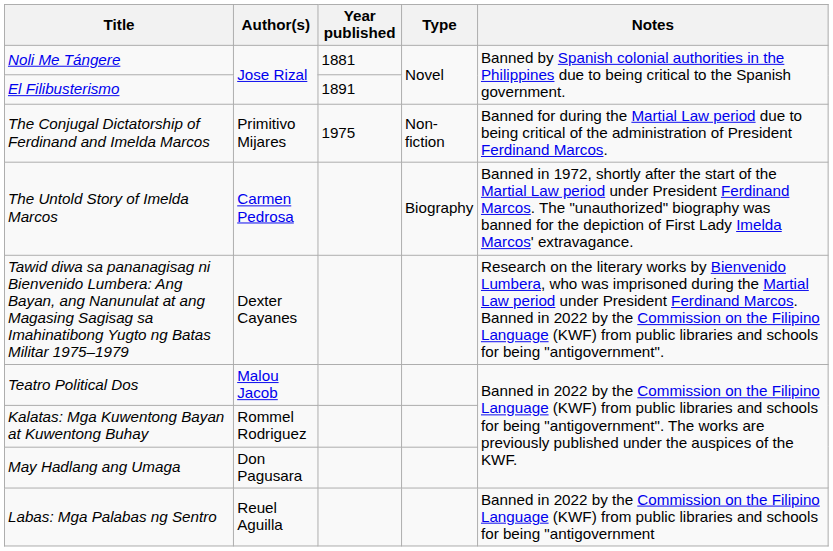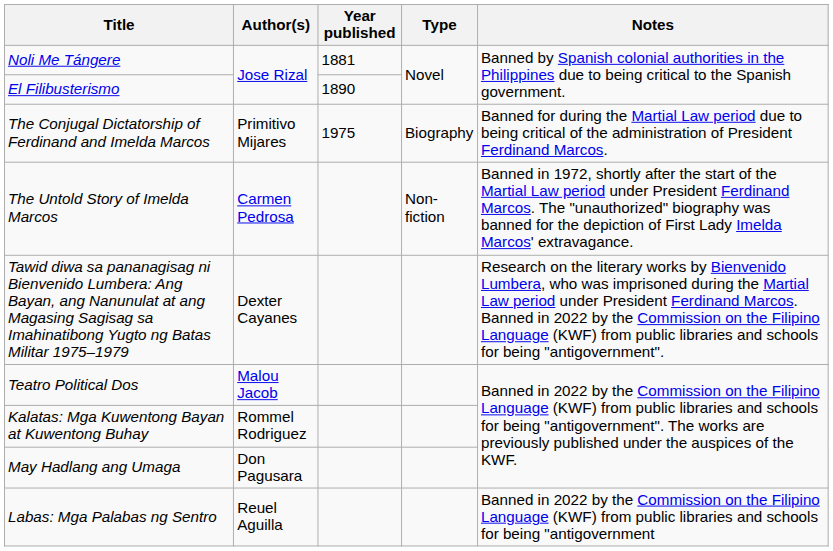El Filibusterismo | Year published: 1891 -> 1890
The Conjugal Dictatorship of Ferdinand and Imelda Marcos | Type: Non-fiction -> Biography
The Untold Story of Imelda Marcos | Type: Biography -> Non-fiction
